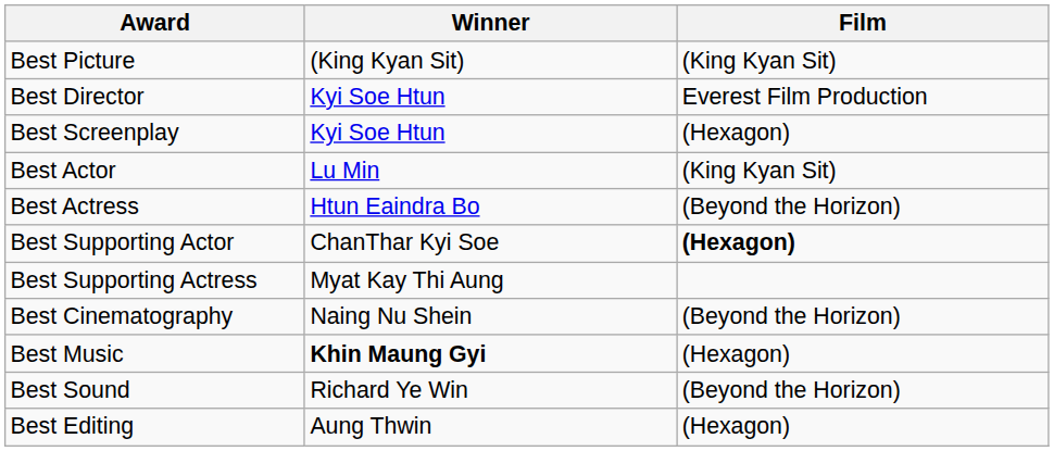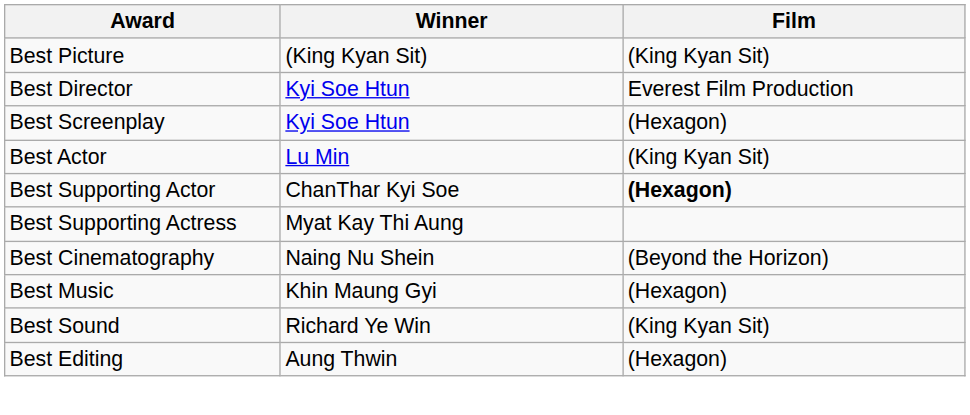- row: Best Actress | Htun Eaindra Bo | (Beyond the Horizon)
Best Music | Winner: bold -> normal
Best Sound | Film: (Beyond the Horizon) -> (King Kyan Sit)
